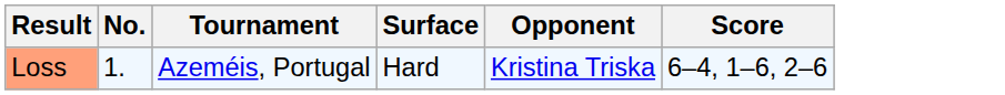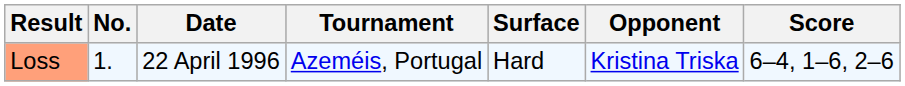+ column: Date | 22 April 1996
